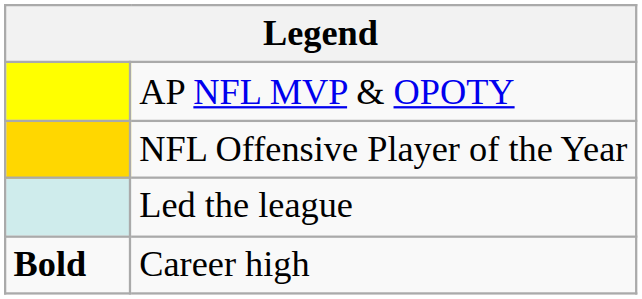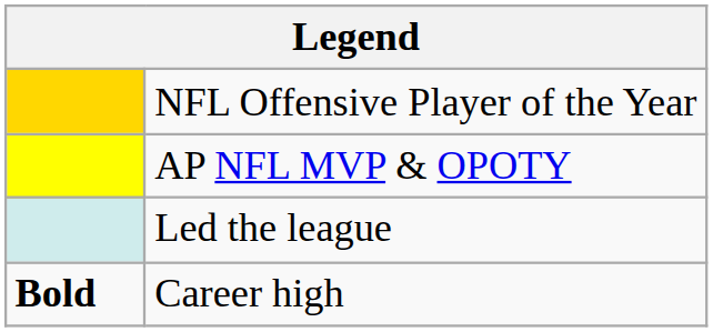rows swapped: AP NFL MVP & OPOTY <-> NFL Offensive Player of the Year
